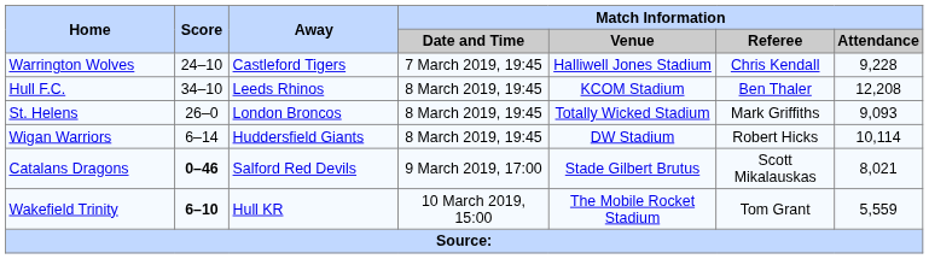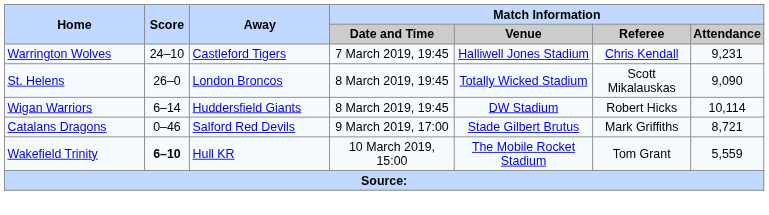Warrington Wolves | Match Information / Attendance: 9,228 -> 9,231
- row: Hull F.C. | 34–10 | Leeds Rhinos | 8 March 2019, 19:45 | KCOM Stadium | Ben Thaler | 12,208
St. Helens | Match Information / Referee: Mark Griffiths -> Scott Mikalauskas
St. Helens | Match Information / Attendance: 9,093 -> 9,090
Catalans Dragons | Score: bold -> normal
Catalans Dragons | Match Information / Referee: Scott Mikalauskas -> Mark Griffiths
Catalans Dragons | Match Information / Attendance: 8,021 -> 8,721
